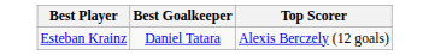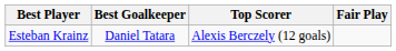+ column: Fair Play
